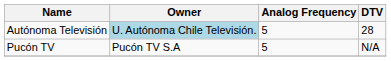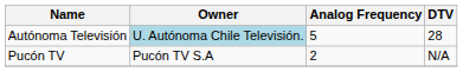Pucón TV | Analog Frequency: 5 -> 2
